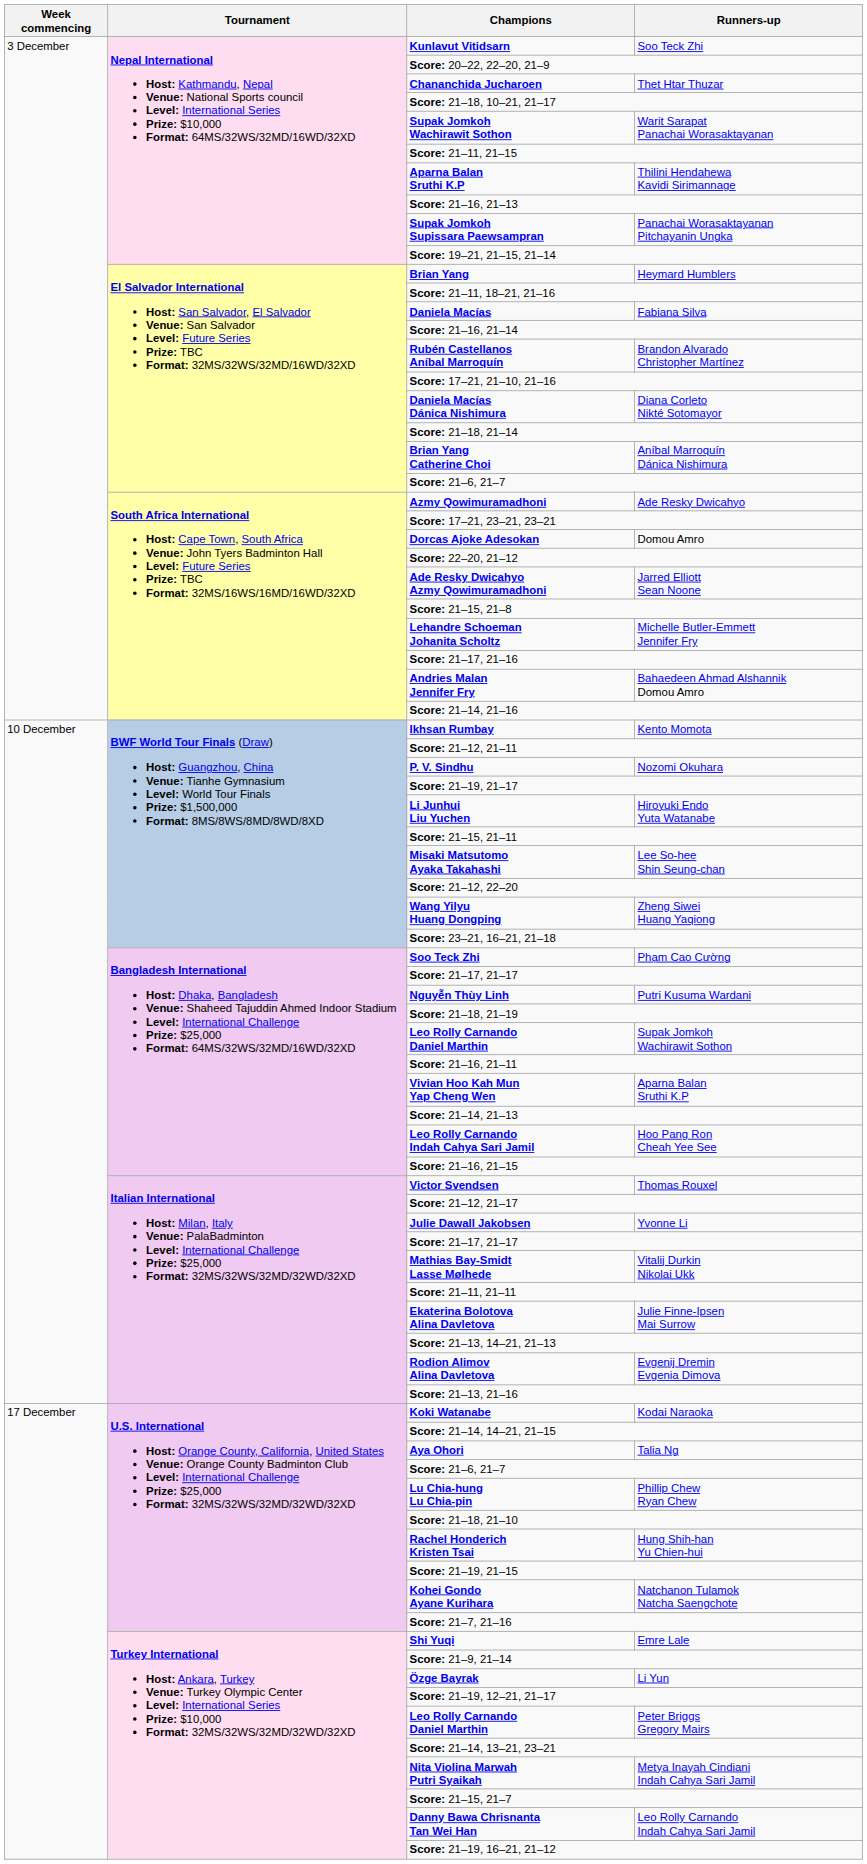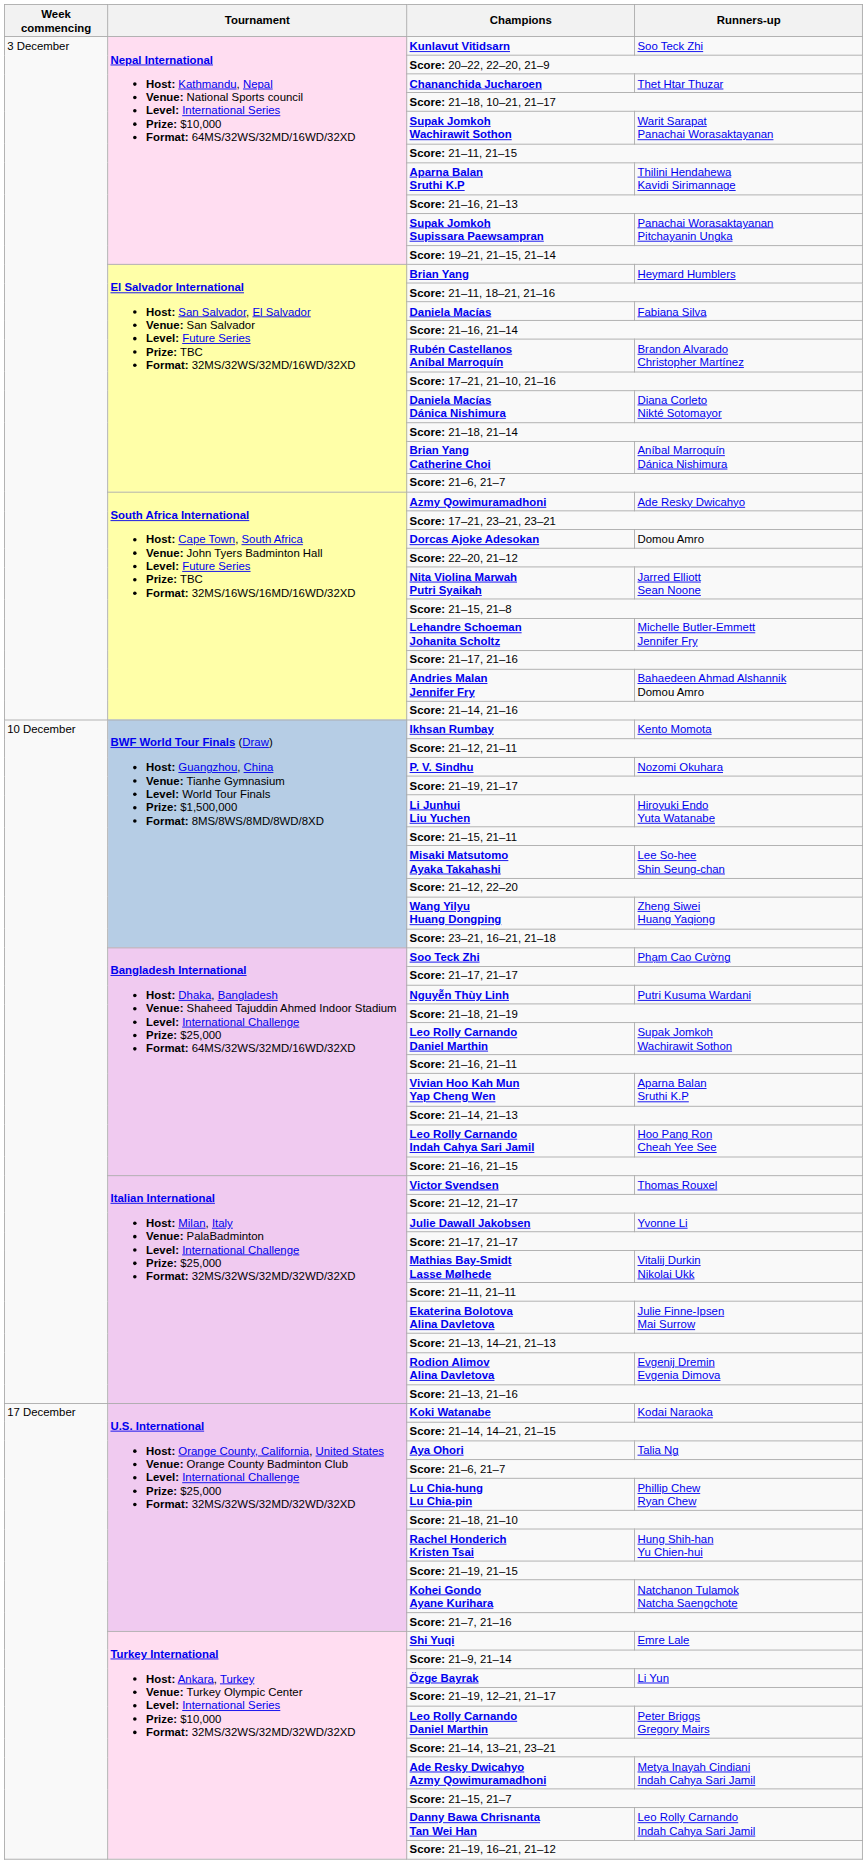Jarred Elliott Sean Noone | Champions: Ade Resky Dwicahyo Azmy Qowimuramadhoni -> Nita Violina Marwah Putri Syaikah
Metya Inayah Cindiani Indah Cahya Sari Jamil | Champions: Nita Violina Marwah Putri Syaikah -> Ade Resky Dwicahyo Azmy Qowimuramadhoni
